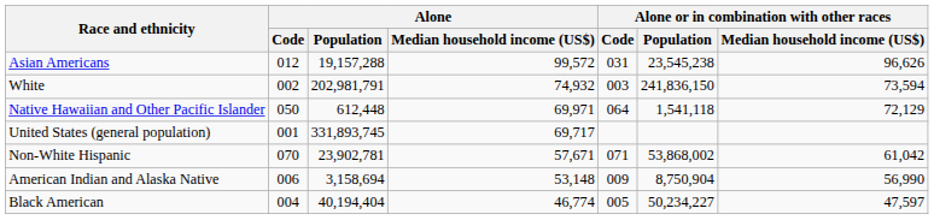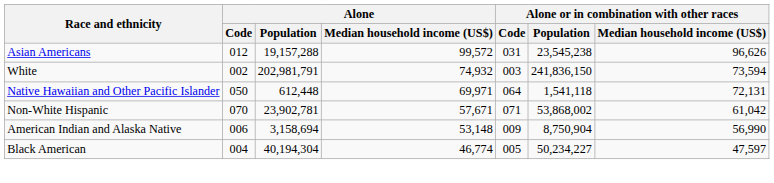Native Hawaiian and Other Pacific Islander | column 7: 72,129 -> 72,131
- row: United States (general population) | 001 | 331,893,745 | 69,717
Black American | Alone / Population: 40,194,404 -> 40,194,304
